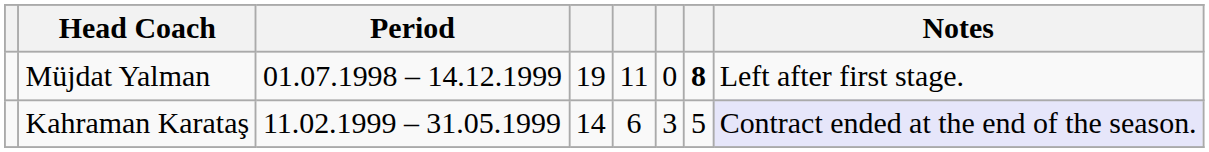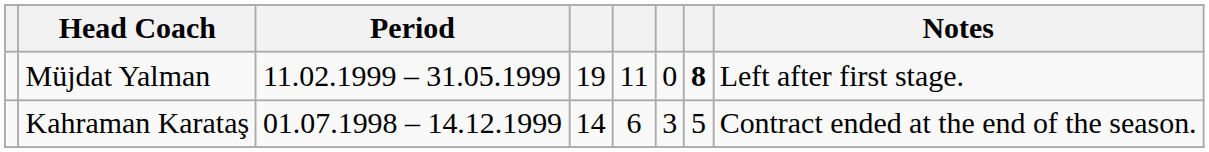Müjdat Yalman | Period: 01.07.1998 – 14.12.1999 -> 11.02.1999 – 31.05.1999
Kahraman Karataş | Period: 11.02.1999 – 31.05.1999 -> 01.07.1998 – 14.12.1999
Kahraman Karataş | Notes: lavender background -> no background
